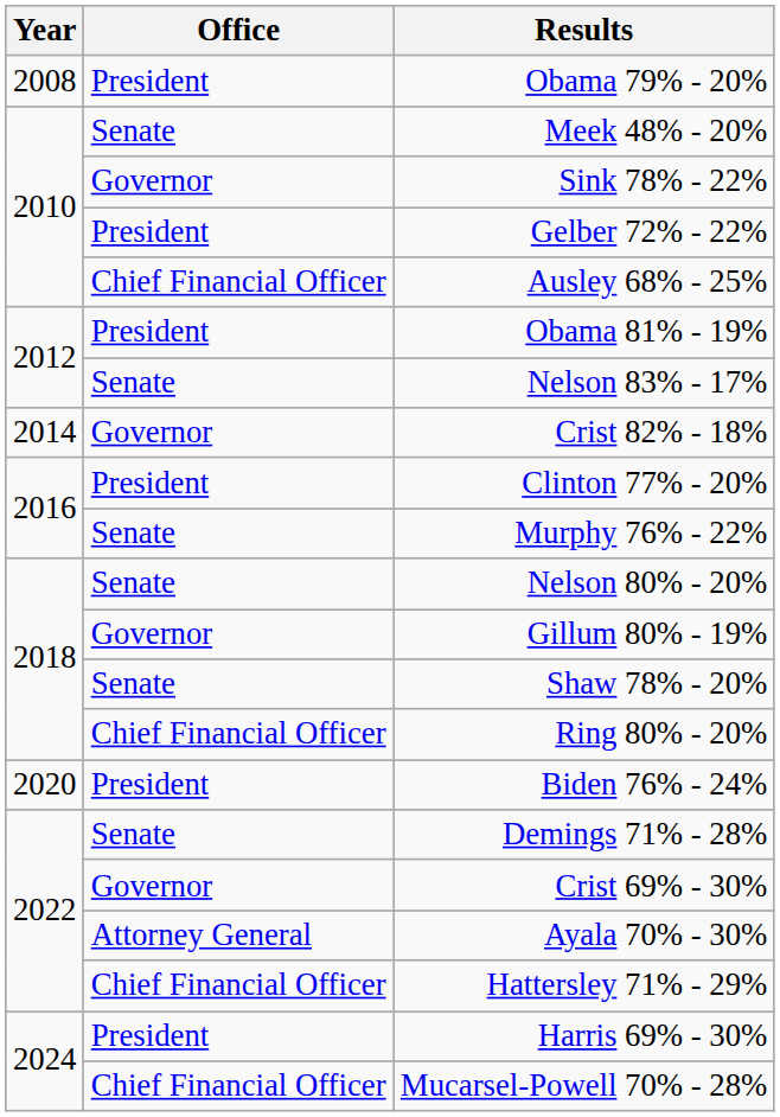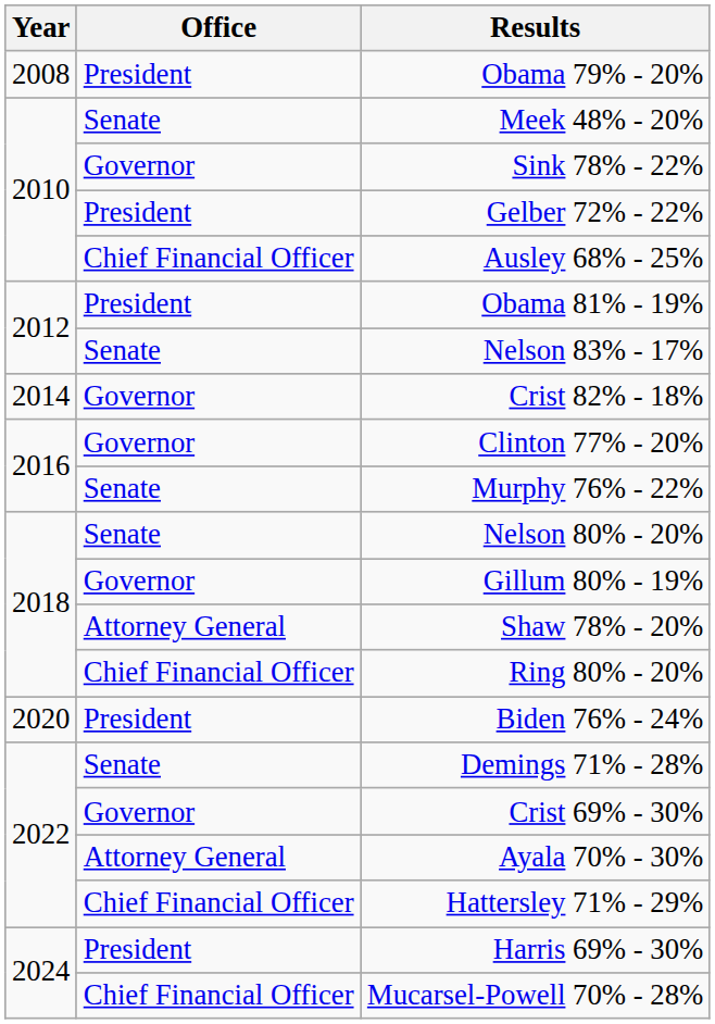Clinton 77% - 20% | Office: President -> Governor
Shaw 78% - 20% | Office: Senate -> Attorney General
